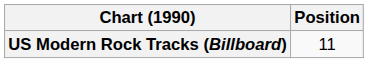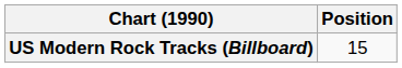US Modern Rock Tracks (Billboard) | Position: 11 -> 15
